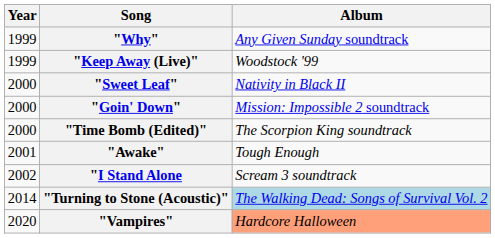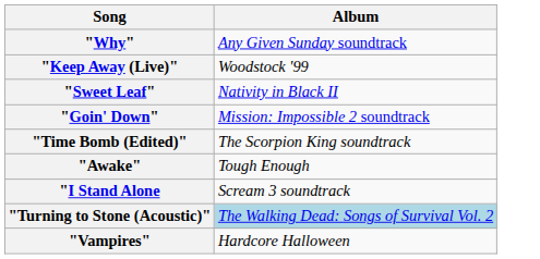- column: Year | 1999 | 1999 | 2000 | 2000 | 2000 | 2001 | 2002 | 2014 | 2020
"Vampires" | Album: lightsalmon background -> no background
